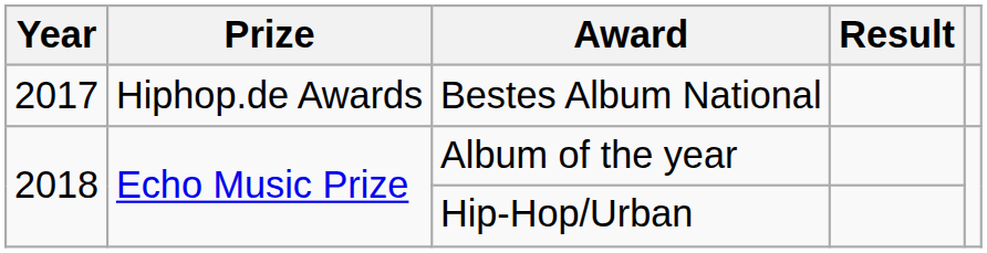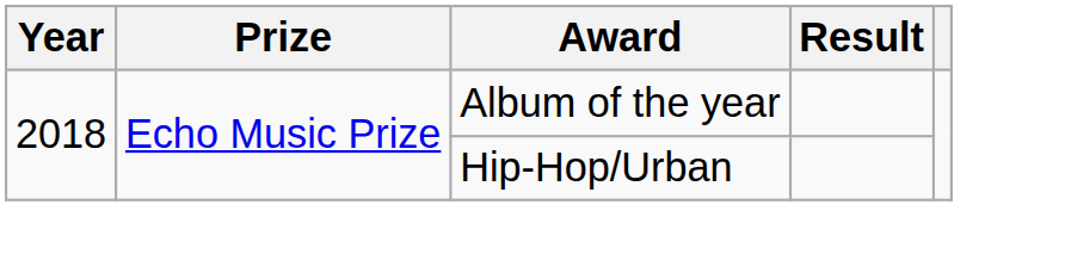- row: 2017 | Hiphop.de Awards | Bestes Album National
